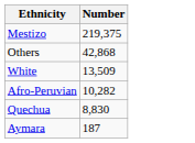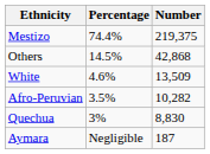+ column: Percentage | 74.4% | 14.5% | 4.6% | 3.5% | 3% | Negligible
